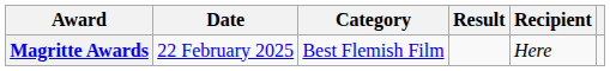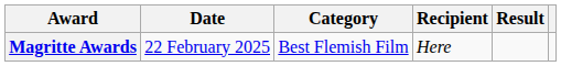columns swapped: Recipient <-> Result
